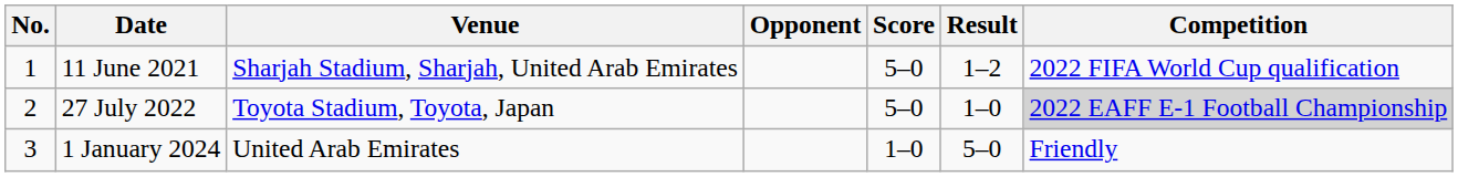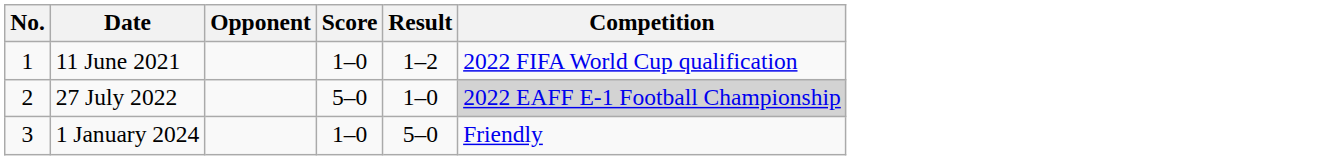- column: Venue | Sharjah Stadium, Sharjah, United Arab Emirates | Toyota Stadium, Toyota, Japan | United Arab Emirates
11 June 2021 | Score: 5–0 -> 1–0
